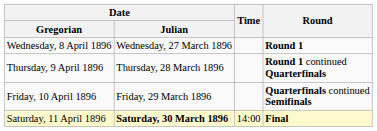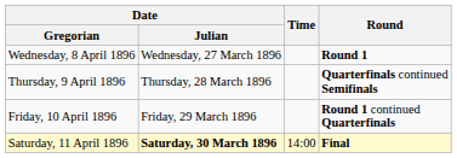Thursday, 9 April 1896 | Round: Round 1 continued Quarterfinals -> Quarterfinals continued Semifinals
Friday, 10 April 1896 | Round: Quarterfinals continued Semifinals -> Round 1 continued Quarterfinals
